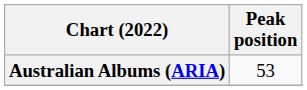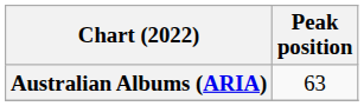Australian Albums (ARIA) | Peak position: 53 -> 63
